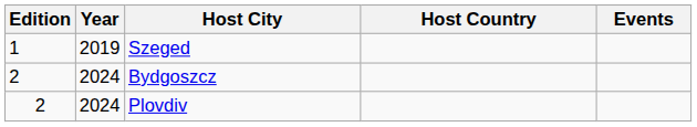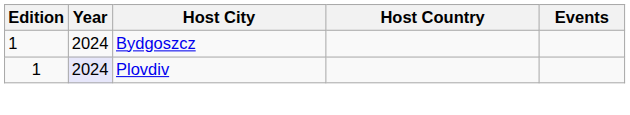- row: 1 | 2019 | Szeged
Bydgoszcz | Edition: 2 -> 1
Plovdiv | Edition: 2 -> 1
Plovdiv | Year: no background -> lavender background
